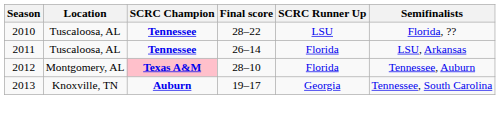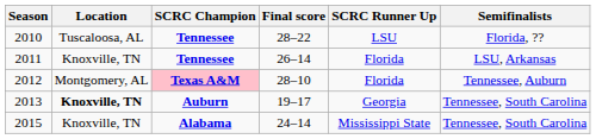2011 | Location: Tuscaloosa, AL -> Knoxville, TN
2013 | Location: normal -> bold
+ row: 2015 | Knoxville, TN | Alabama | 24–14 | Mississippi State | Tennessee, South Carolina
